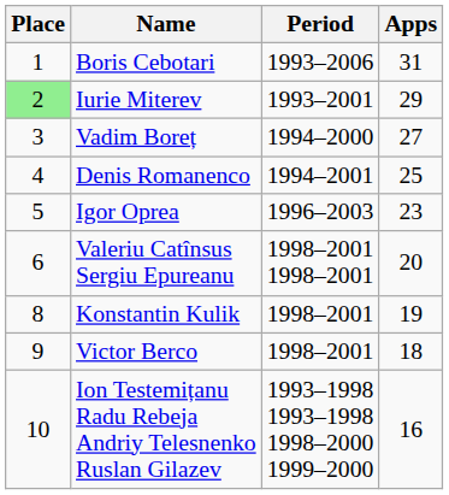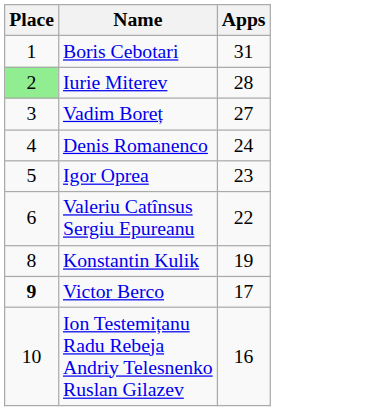- column: Period | 1993–2006 | 1993–2001 | 1994–2000 | 1994–2001 | 1996–2003 | 1998–2001 1998–2001 | 1998–2001 | 1998–2001 | 1993–1998 1993–1998 1998–2000 1999–2000
Iurie Miterev | Apps: 29 -> 28
Denis Romanenco | Apps: 25 -> 24
Valeriu Catînsus Sergiu Epureanu | Apps: 20 -> 22
Victor Berco | Place: normal -> bold
Victor Berco | Apps: 18 -> 17
